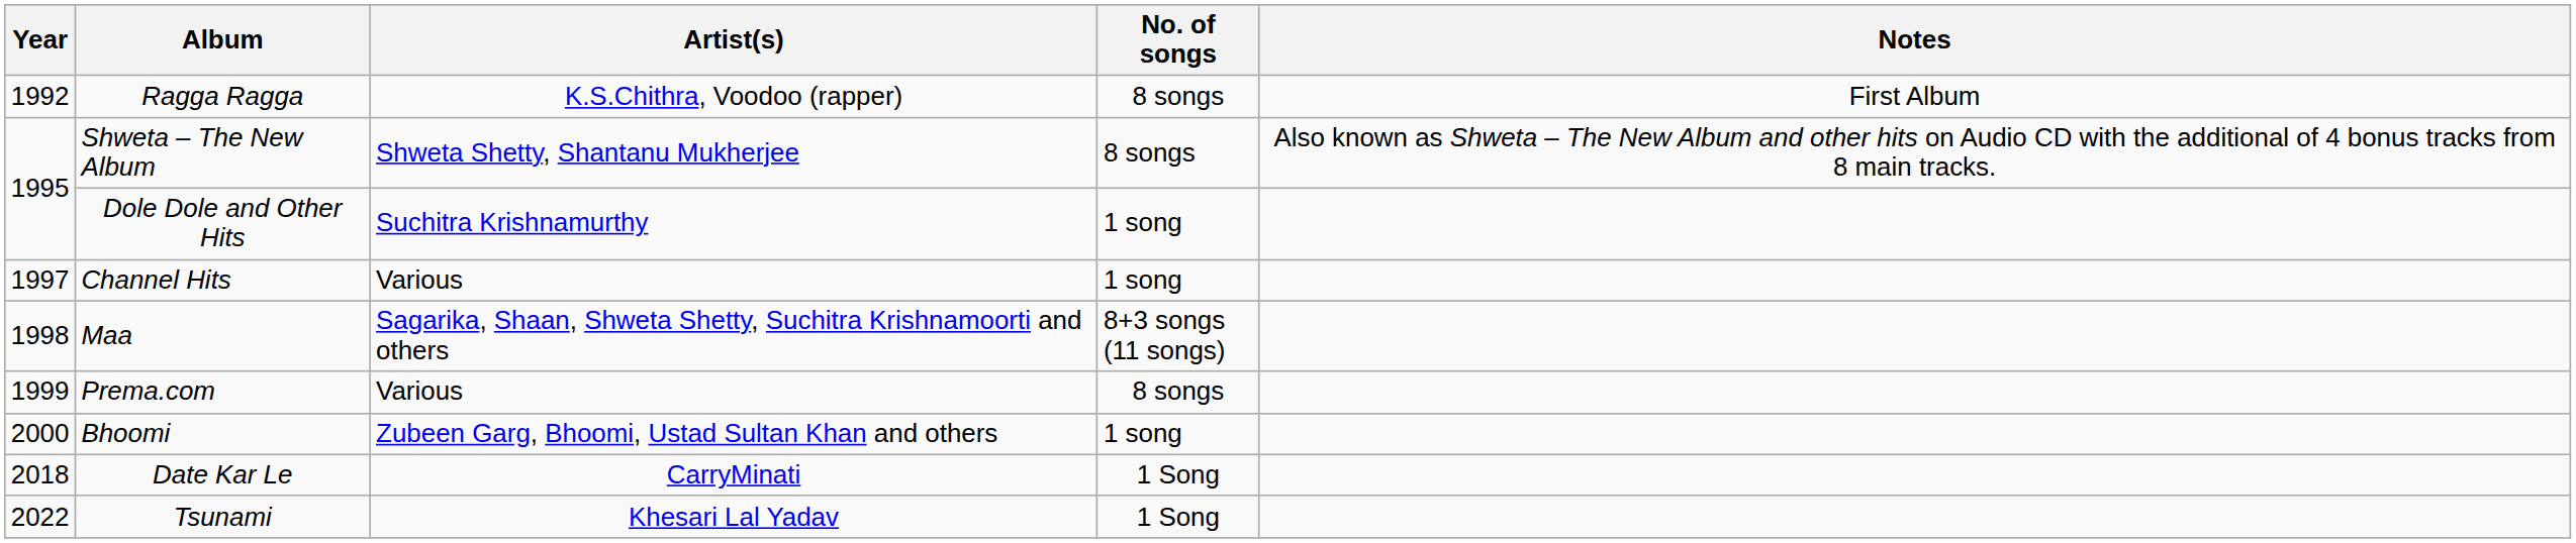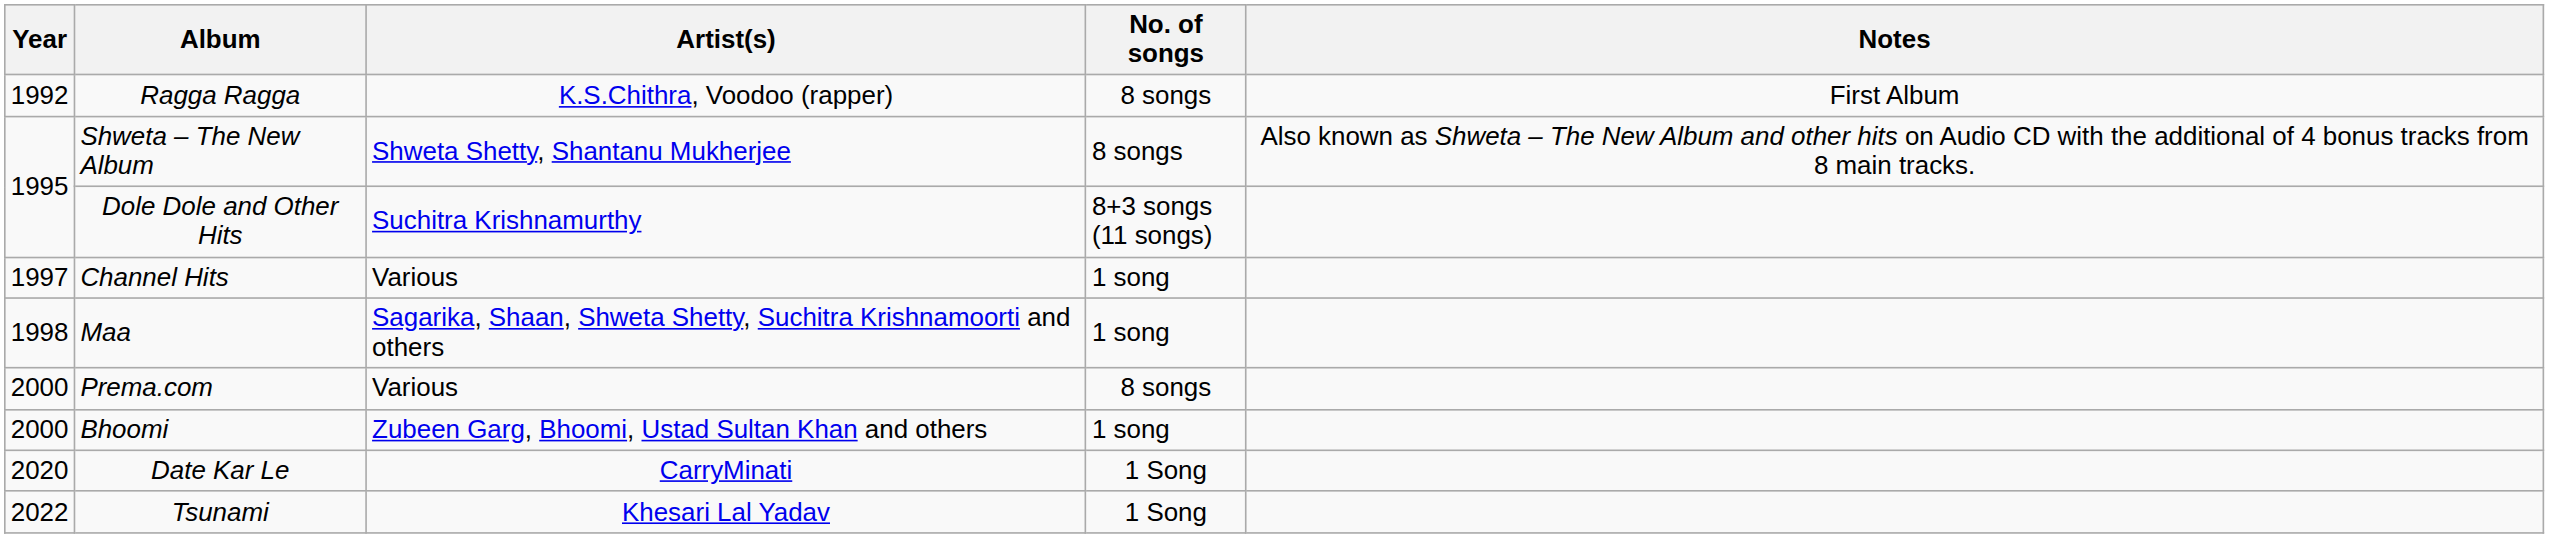Dole Dole and Other Hits | No. of songs: 1 song -> 8+3 songs (11 songs)
Maa | No. of songs: 8+3 songs (11 songs) -> 1 song
Prema.com | Year: 1999 -> 2000
Date Kar Le | Year: 2018 -> 2020
